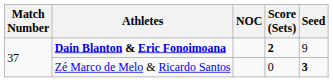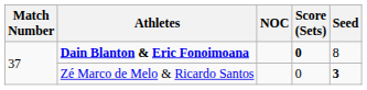Dain Blanton & Eric Fonoimoana | Score (Sets): 2 -> 0
Dain Blanton & Eric Fonoimoana | Seed: 9 -> 8
